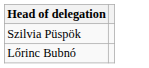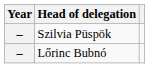+ column: Year | – | –
